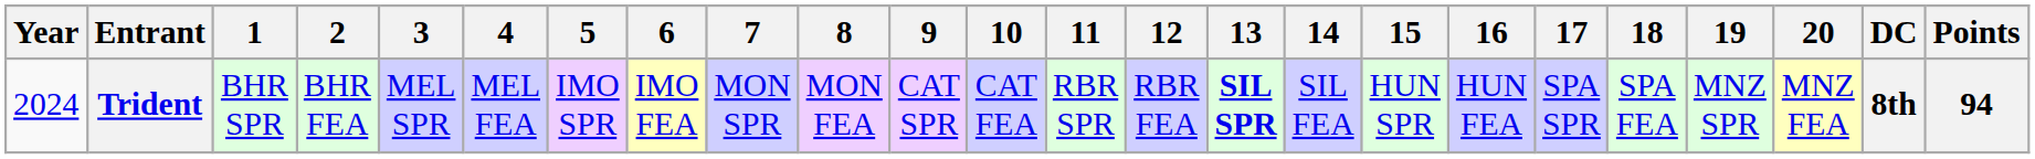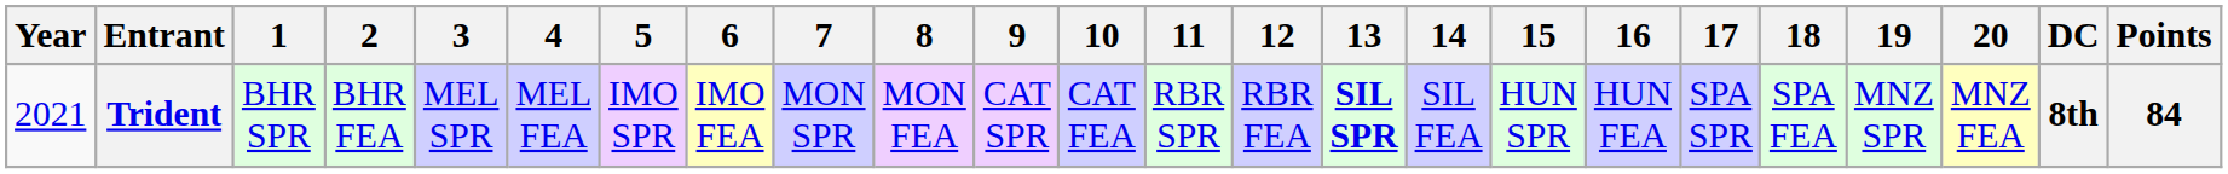Trident | Year: 2024 -> 2021
Trident | Points: 94 -> 84
